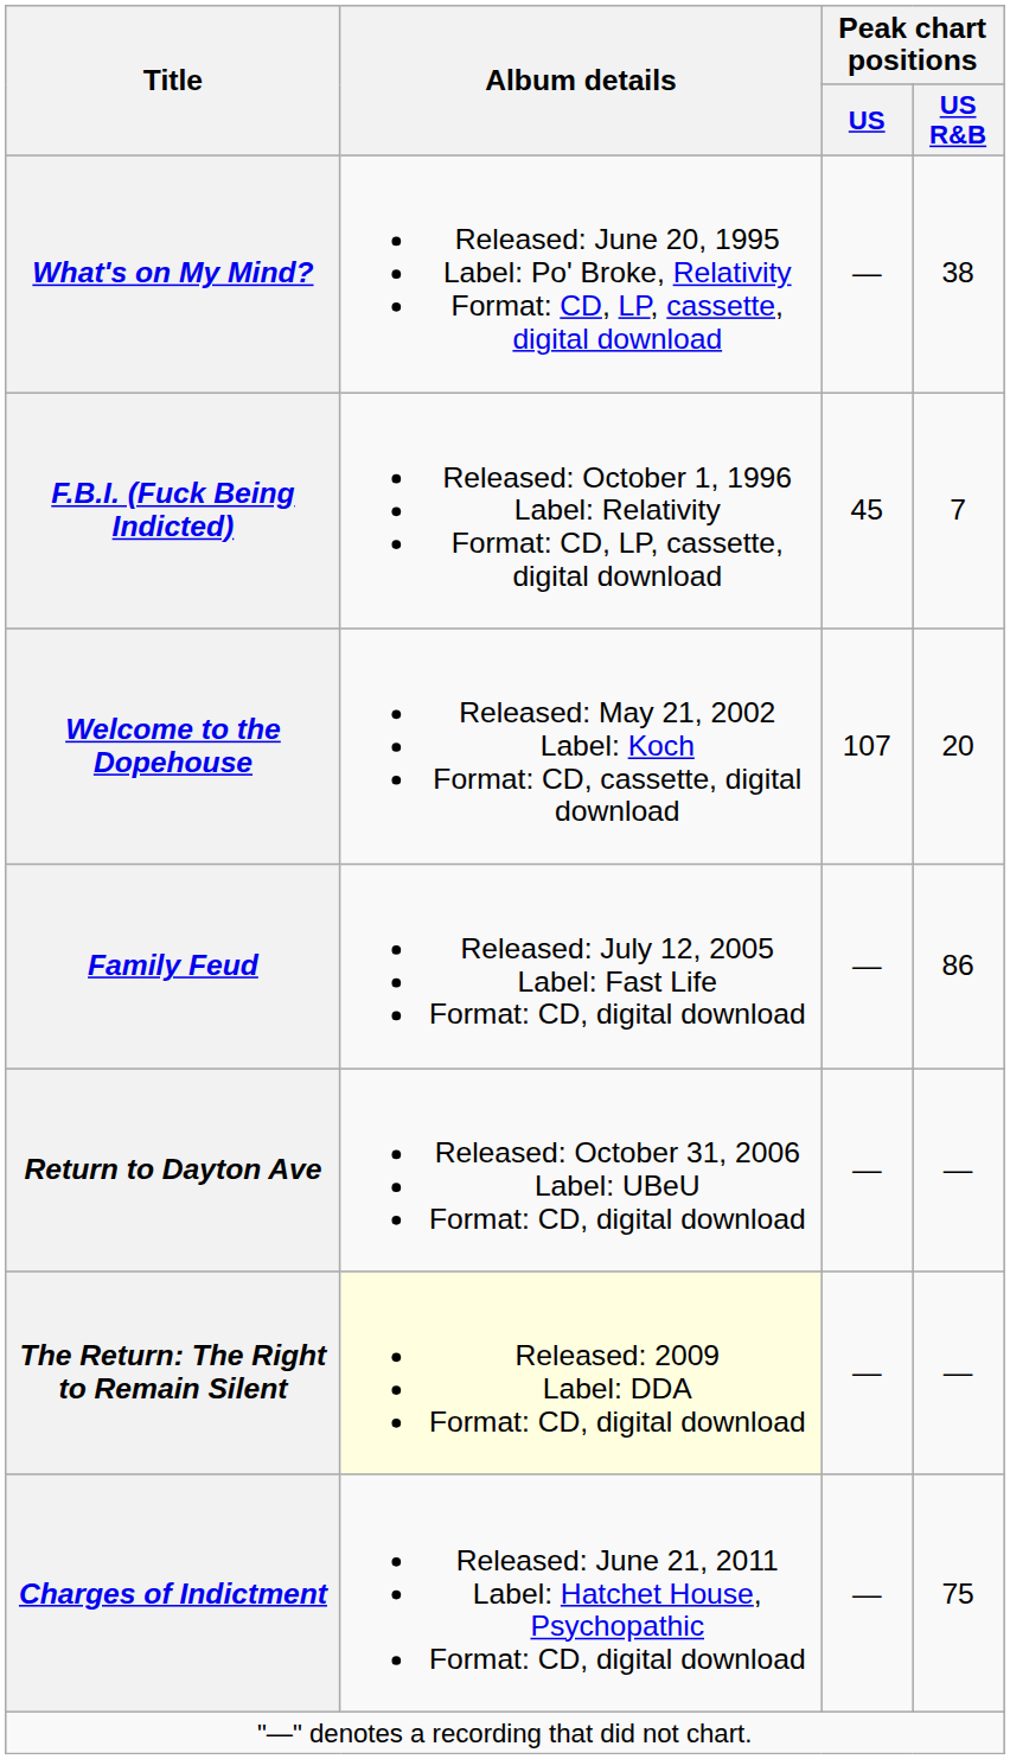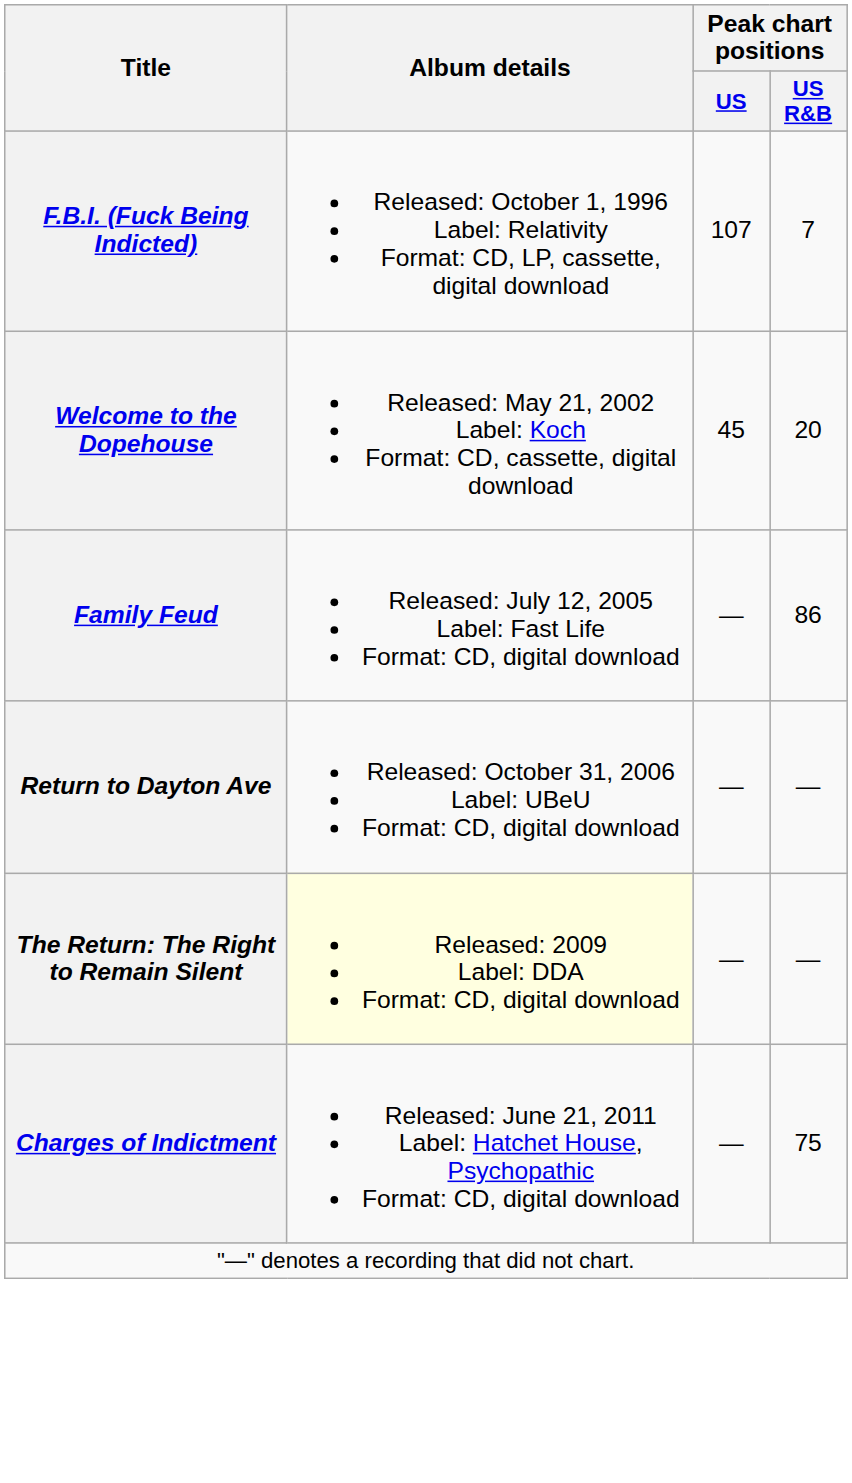- row: What's on My Mind? | Released: June 20, 1995 Label: Po' Broke, Relativity Format: CD, LP, cassette, digital download | — | 38
F.B.I. (Fuck Being Indicted) | Peak chart positions / US: 45 -> 107
Welcome to the Dopehouse | Peak chart positions / US: 107 -> 45
